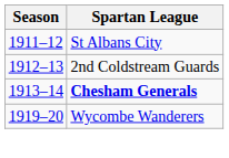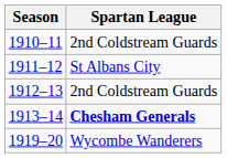+ row: 1910–11 | 2nd Coldstream Guards
